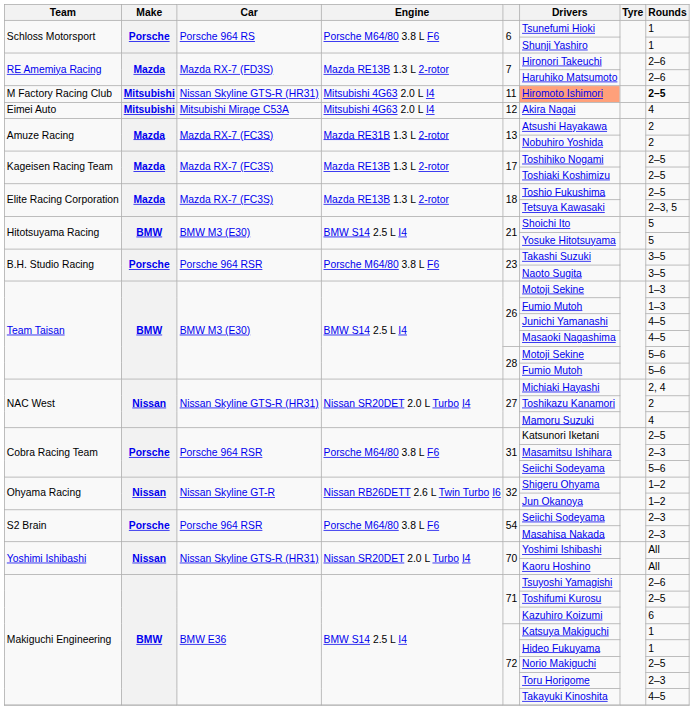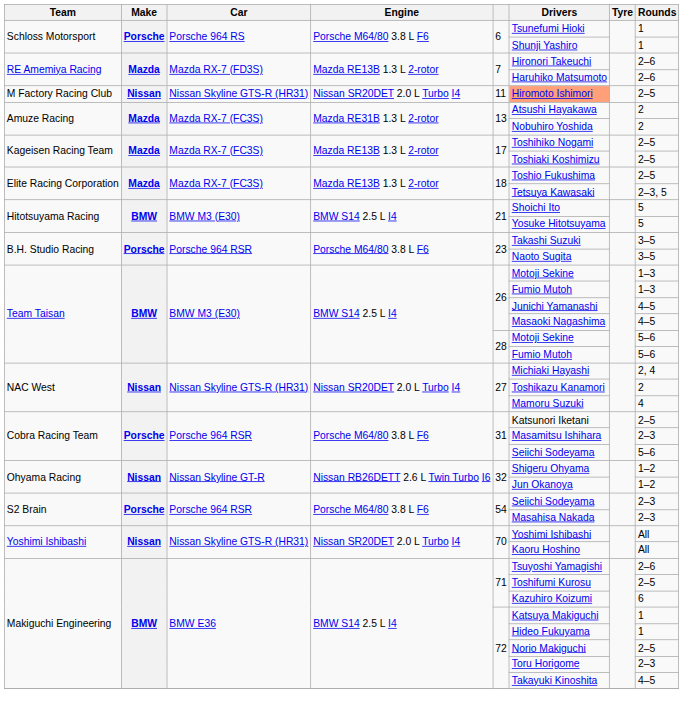M Factory Racing Club | Make: Mitsubishi -> Nissan
M Factory Racing Club | Engine: Mitsubishi 4G63 2.0 L I4 -> Nissan SR20DET 2.0 L Turbo I4
M Factory Racing Club | Rounds: bold -> normal
- row: Eimei Auto | Mitsubishi | Mitsubishi Mirage C53A | Mitsubishi 4G63 2.0 L I4 | 12 | Akira Nagai | 4
